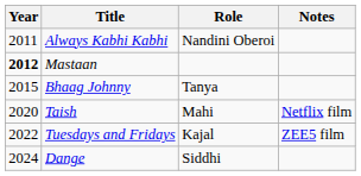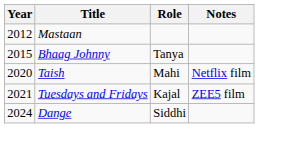- row: 2011 | Always Kabhi Kabhi | Nandini Oberoi
Mastaan | Year: bold -> normal
Tuesdays and Fridays | Year: 2022 -> 2021
